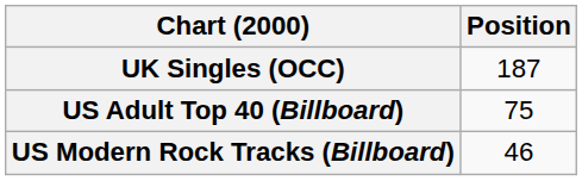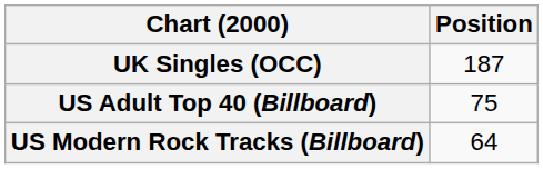US Modern Rock Tracks (Billboard) | Position: 46 -> 64
